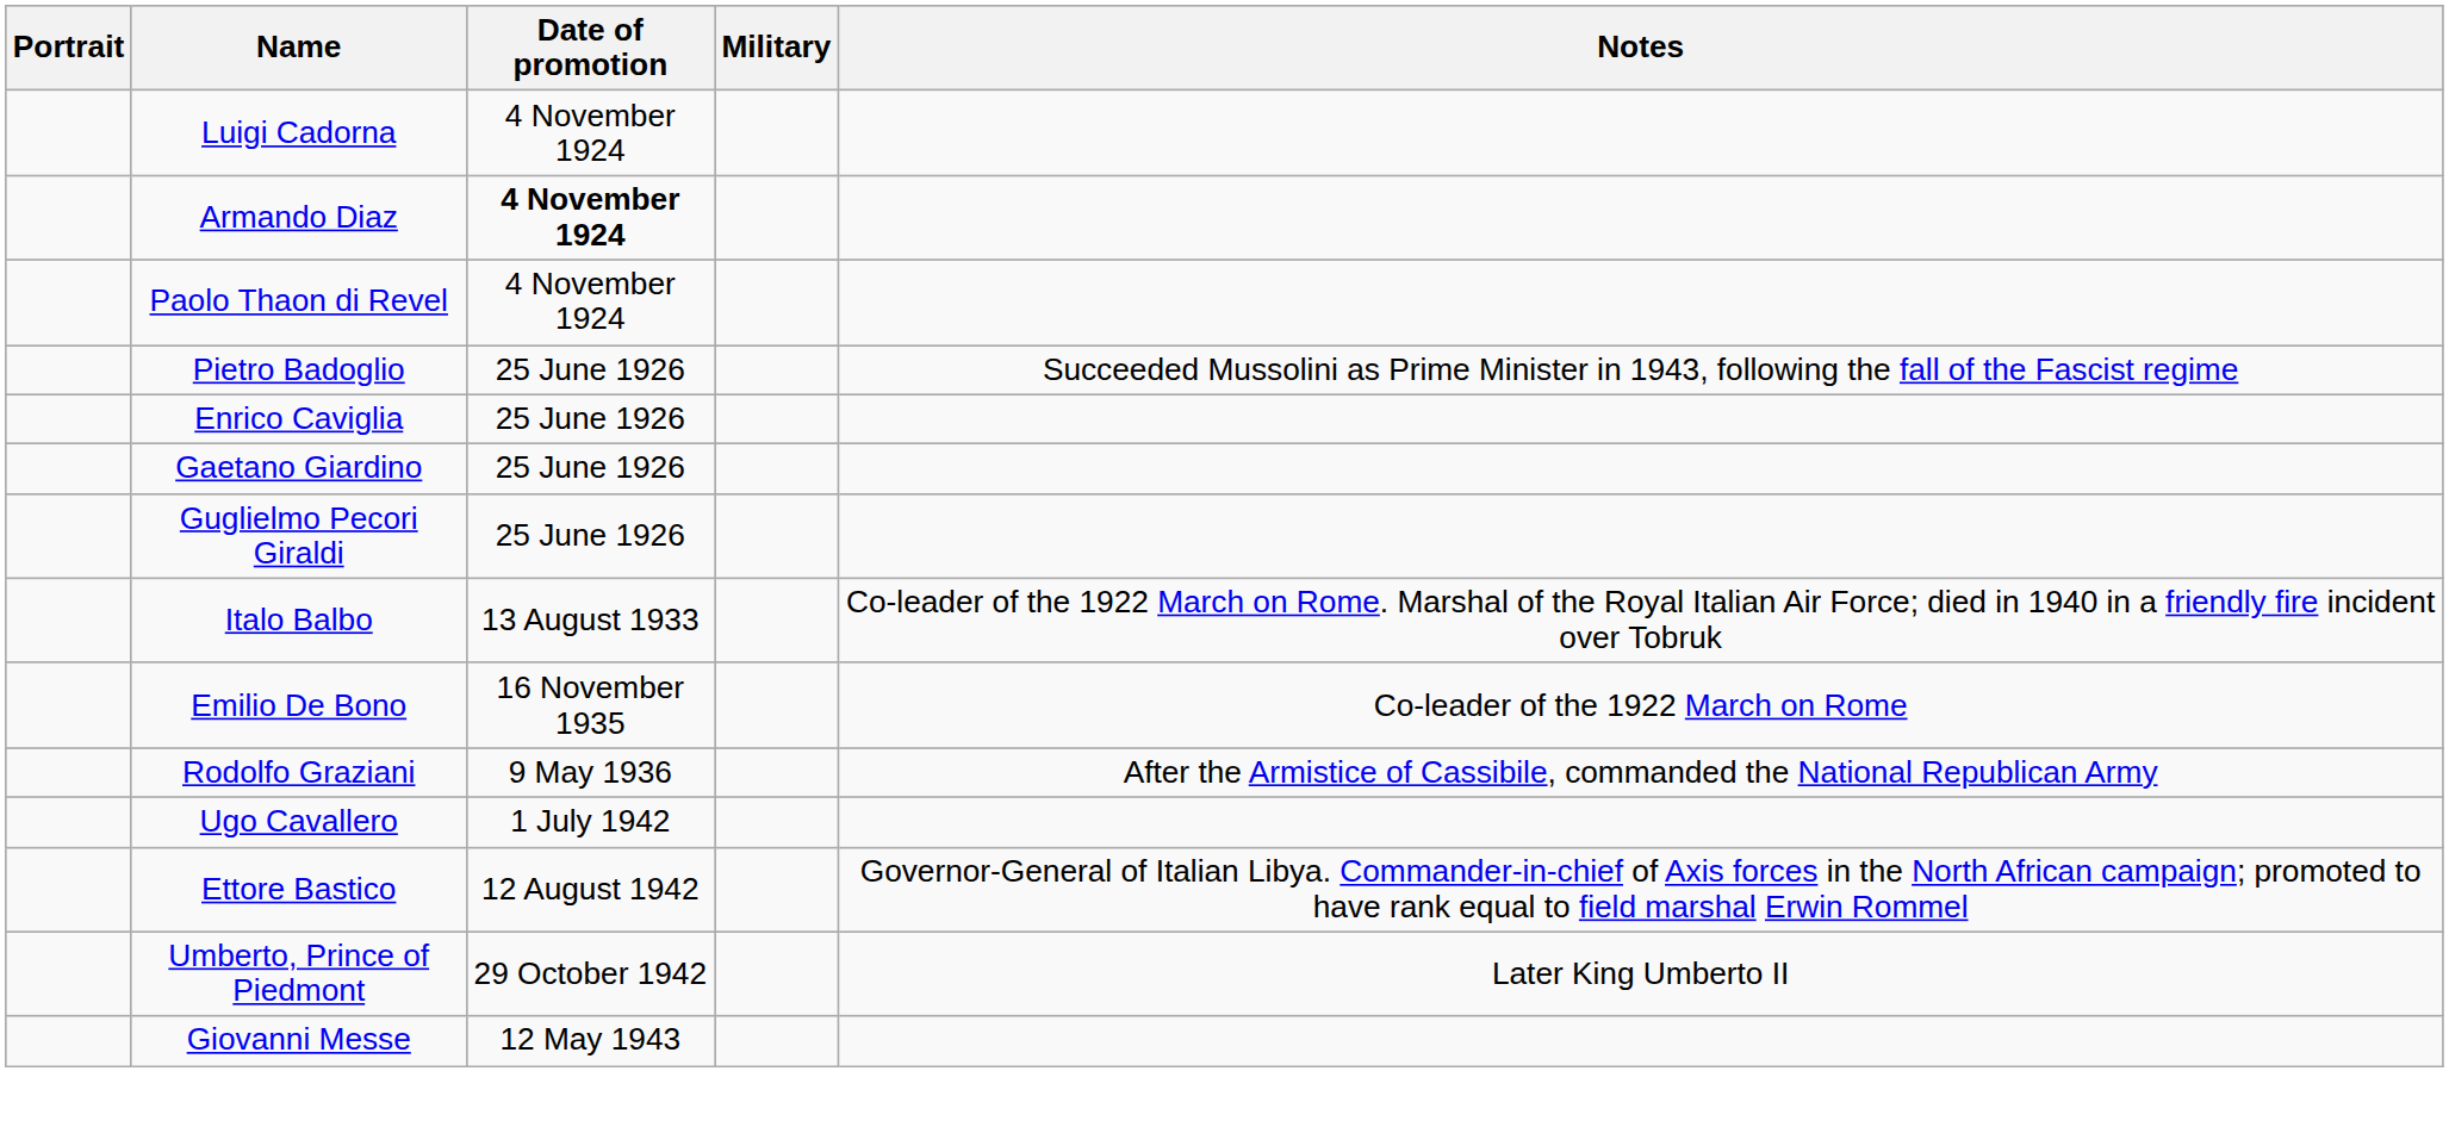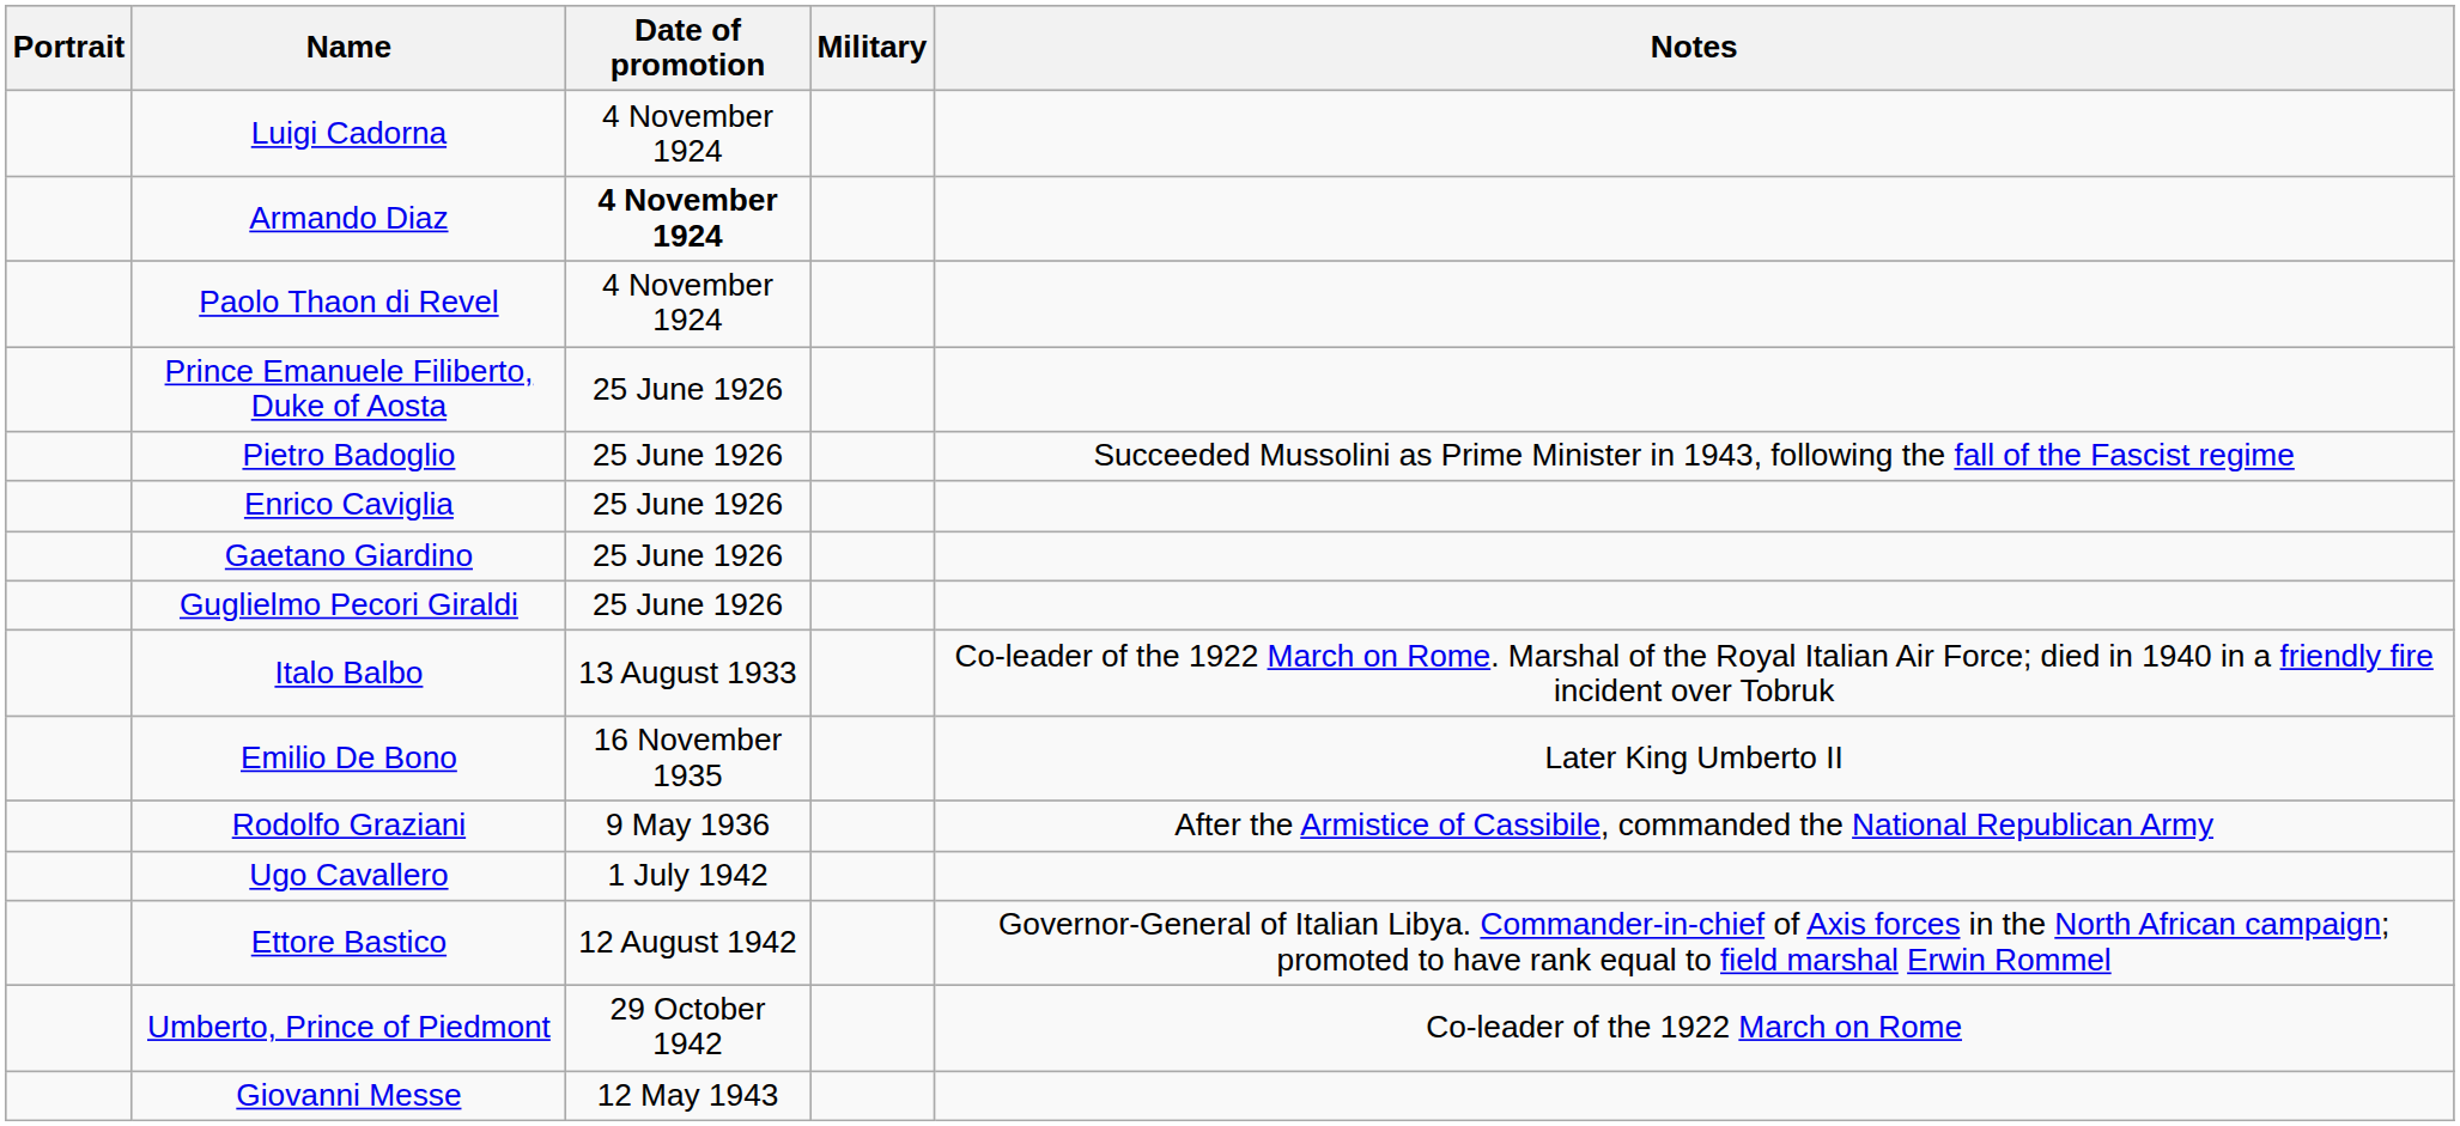+ row: Prince Emanuele Filiberto, Duke of Aosta | 25 June 1926
Emilio De Bono | Notes: Co-leader of the 1922 March on Rome -> Later King Umberto II
Umberto, Prince of Piedmont | Notes: Later King Umberto II -> Co-leader of the 1922 March on Rome
